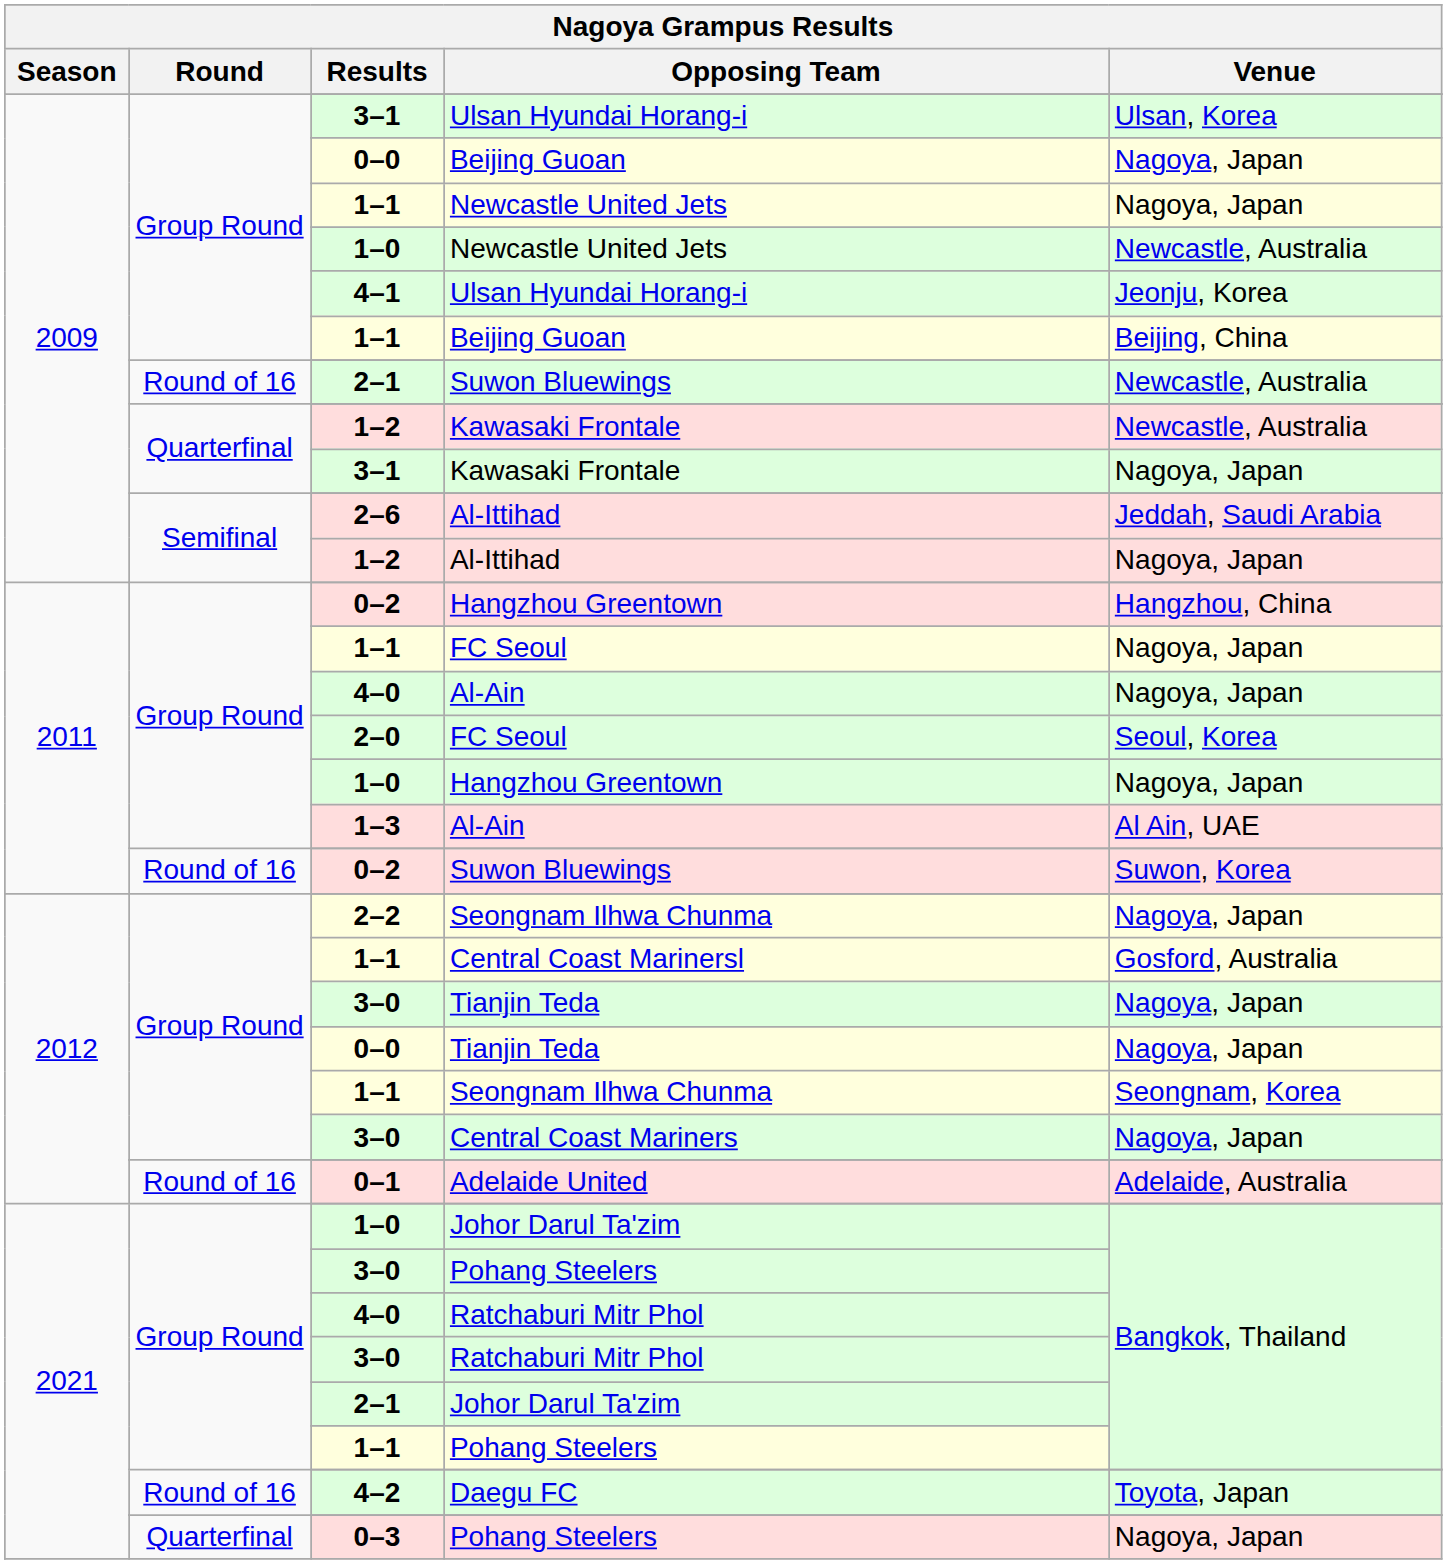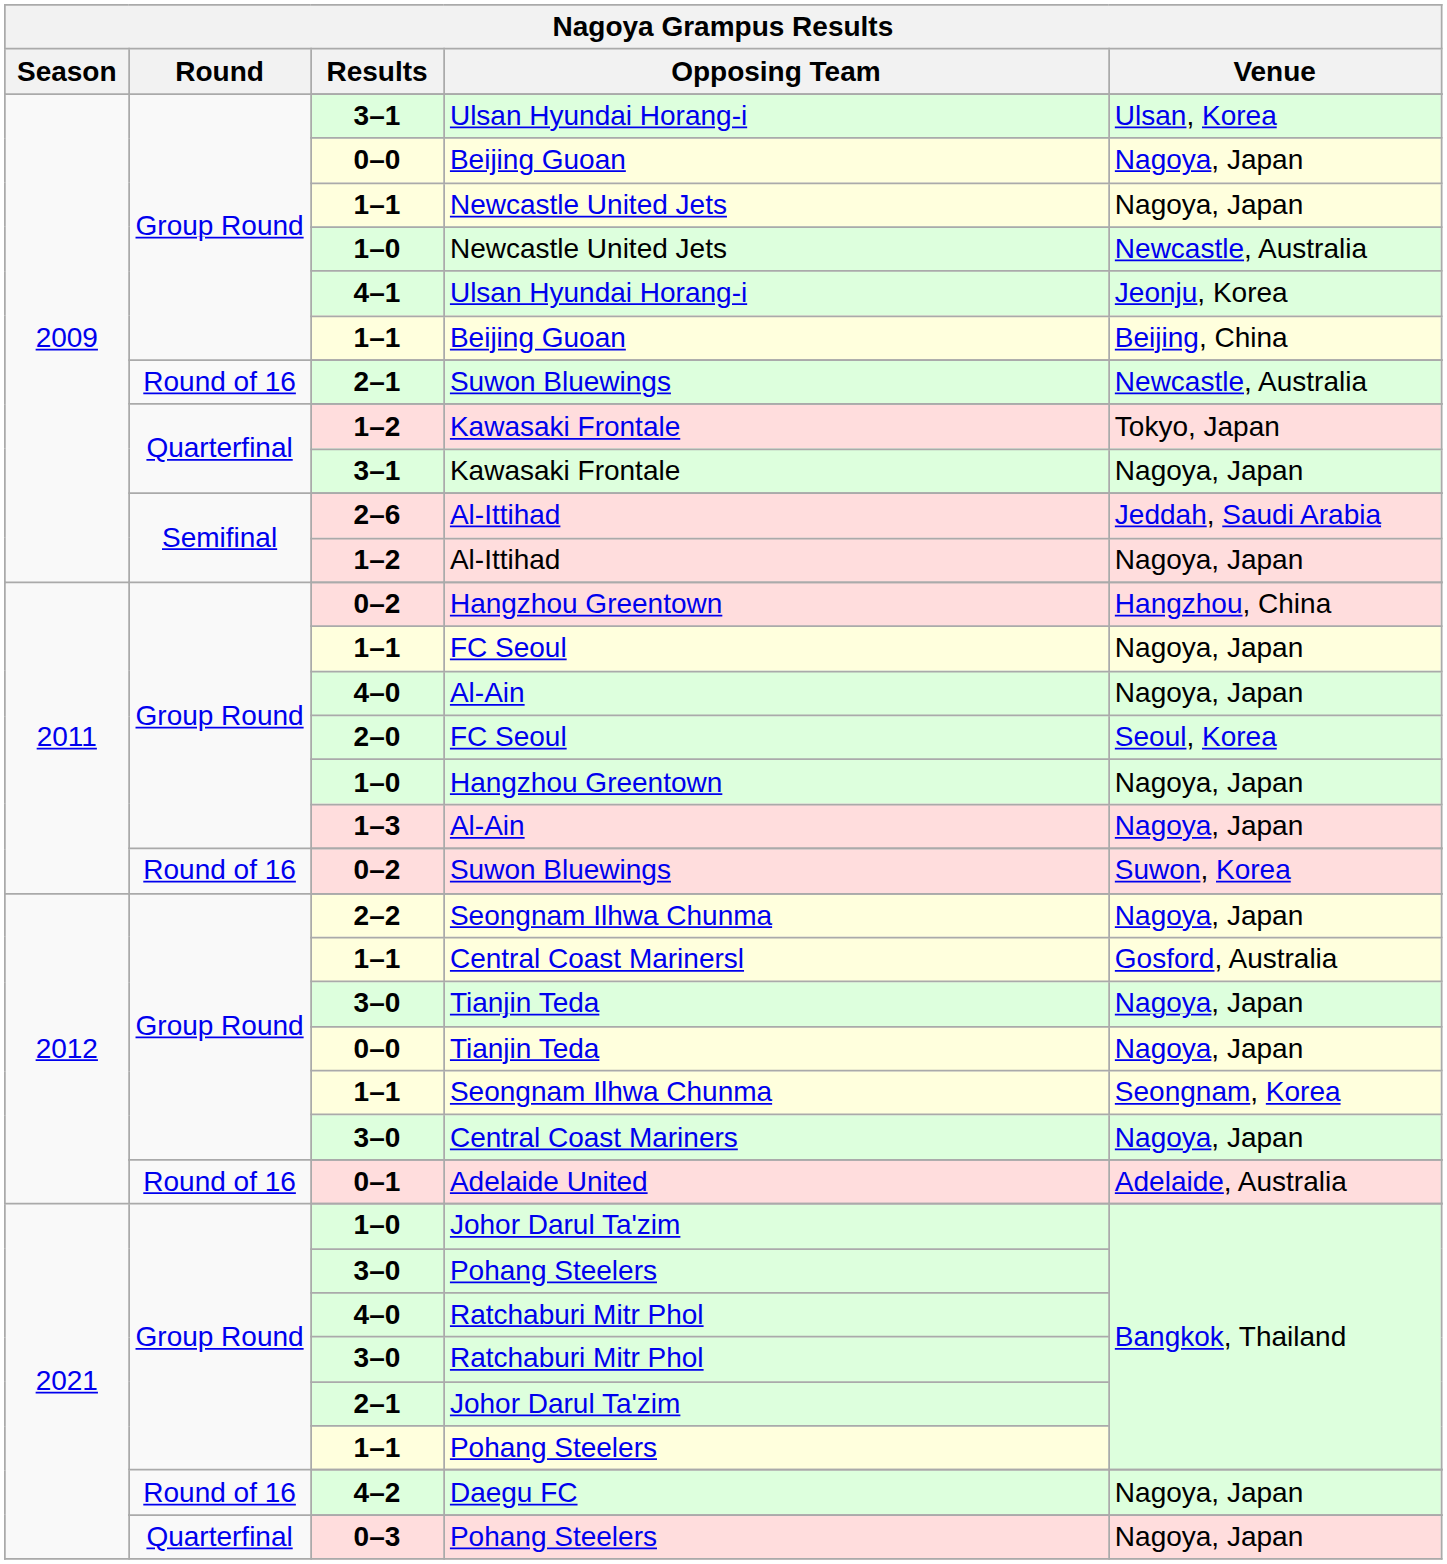1–2 / Kawasaki Frontale | Venue: Newcastle, Australia -> Tokyo, Japan
1–3 / Al-Ain | Venue: Al Ain, UAE -> Nagoya, Japan
Daegu FC | Venue: Toyota, Japan -> Nagoya, Japan
